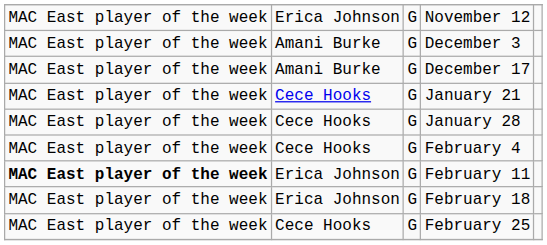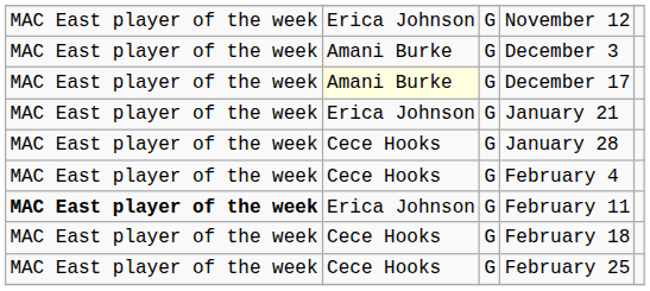December 17 | column 2: no background -> lightyellow background
January 21 | column 2: Cece Hooks -> Erica Johnson
February 18 | column 2: Erica Johnson -> Cece Hooks
